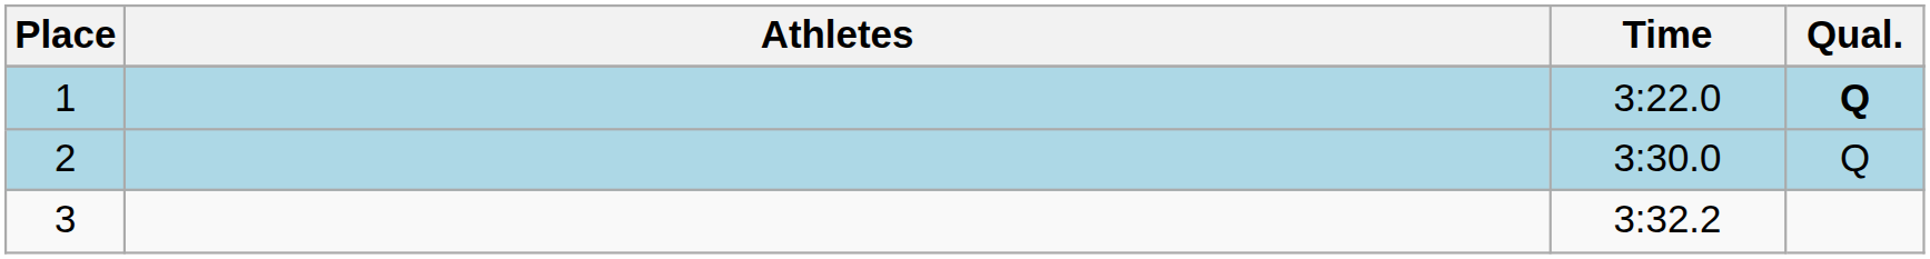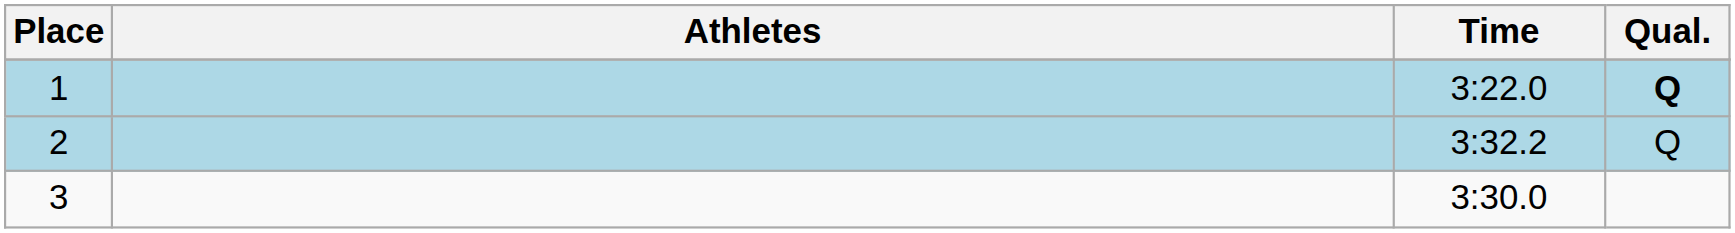2 | Time: 3:30.0 -> 3:32.2
3 | Time: 3:32.2 -> 3:30.0
